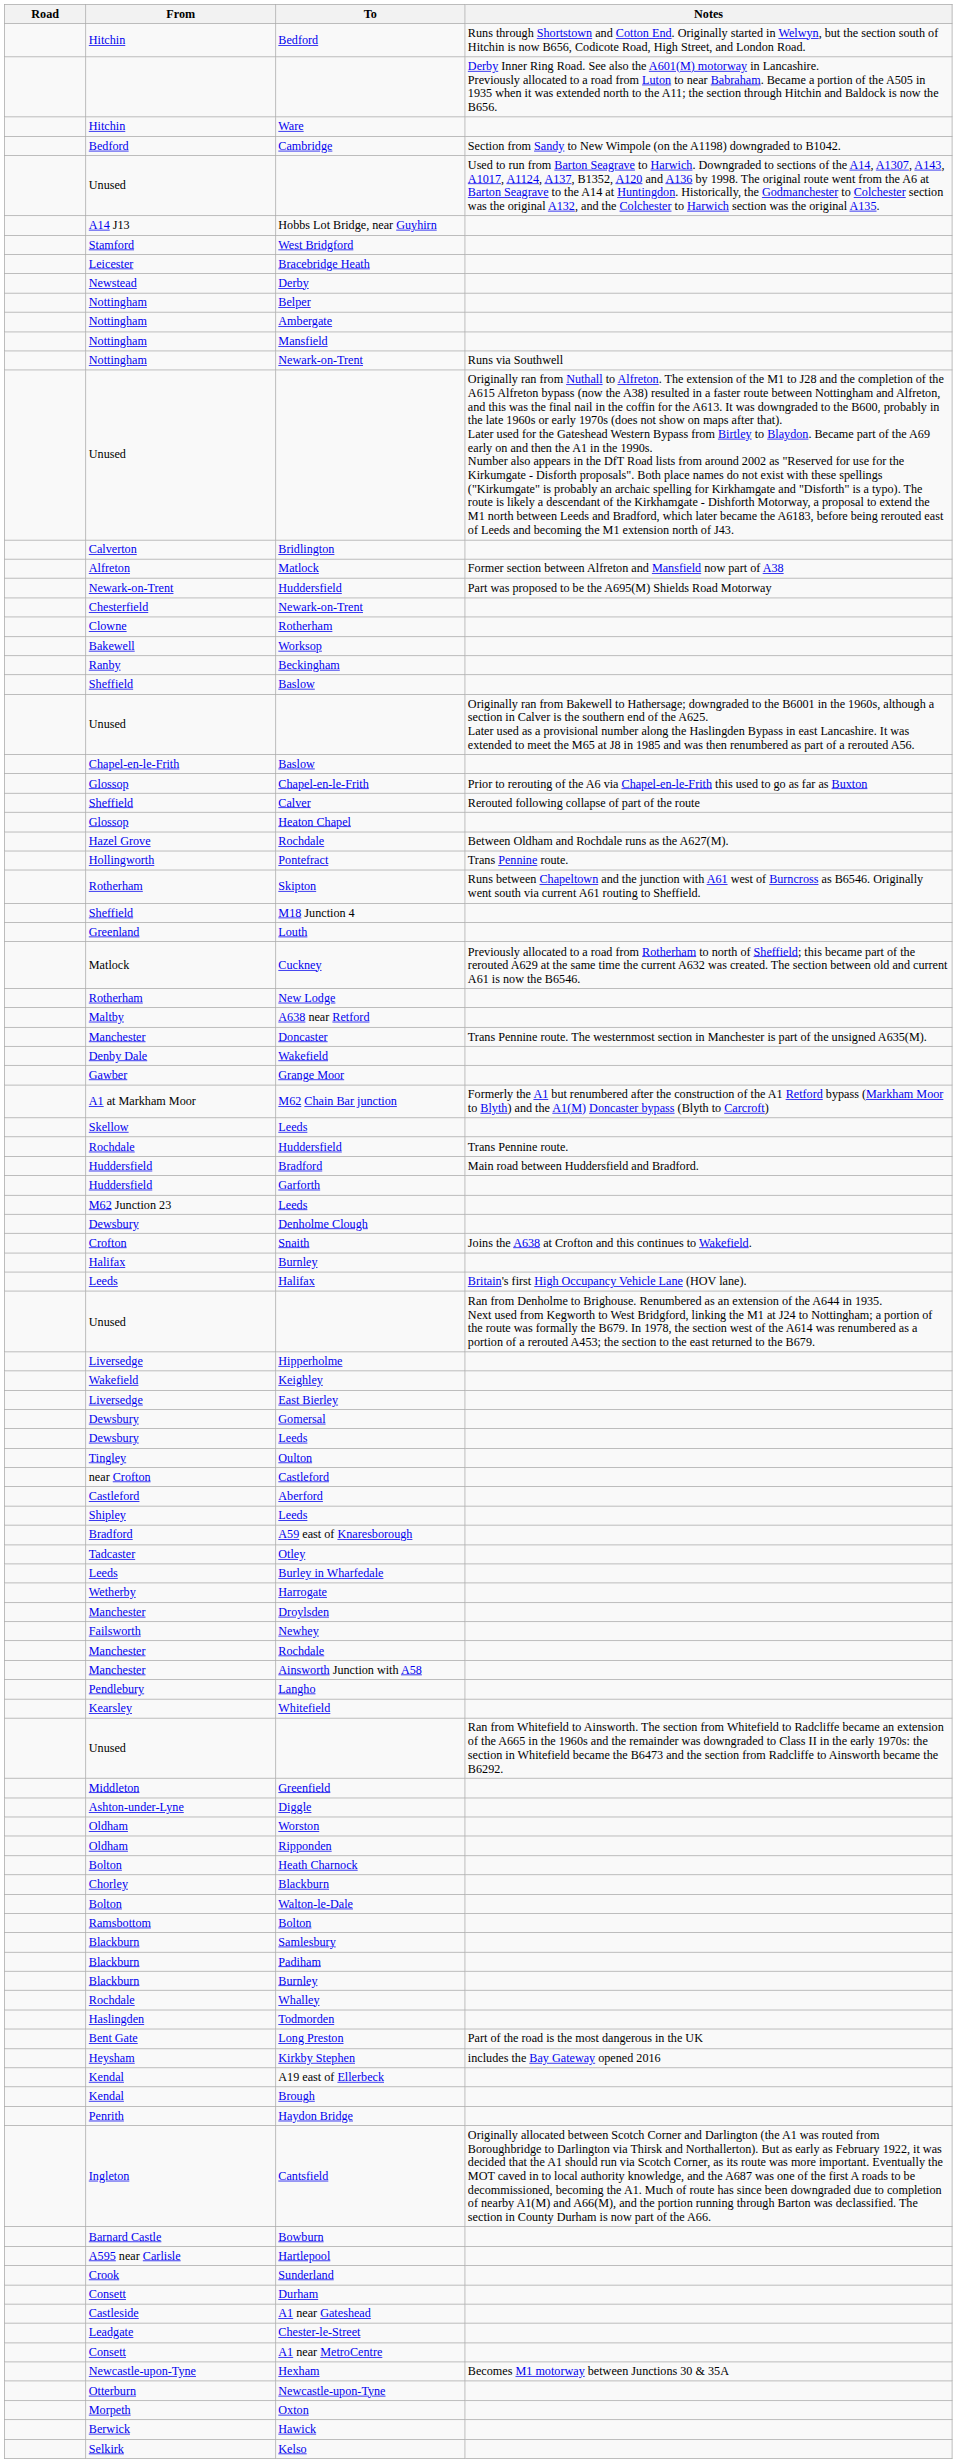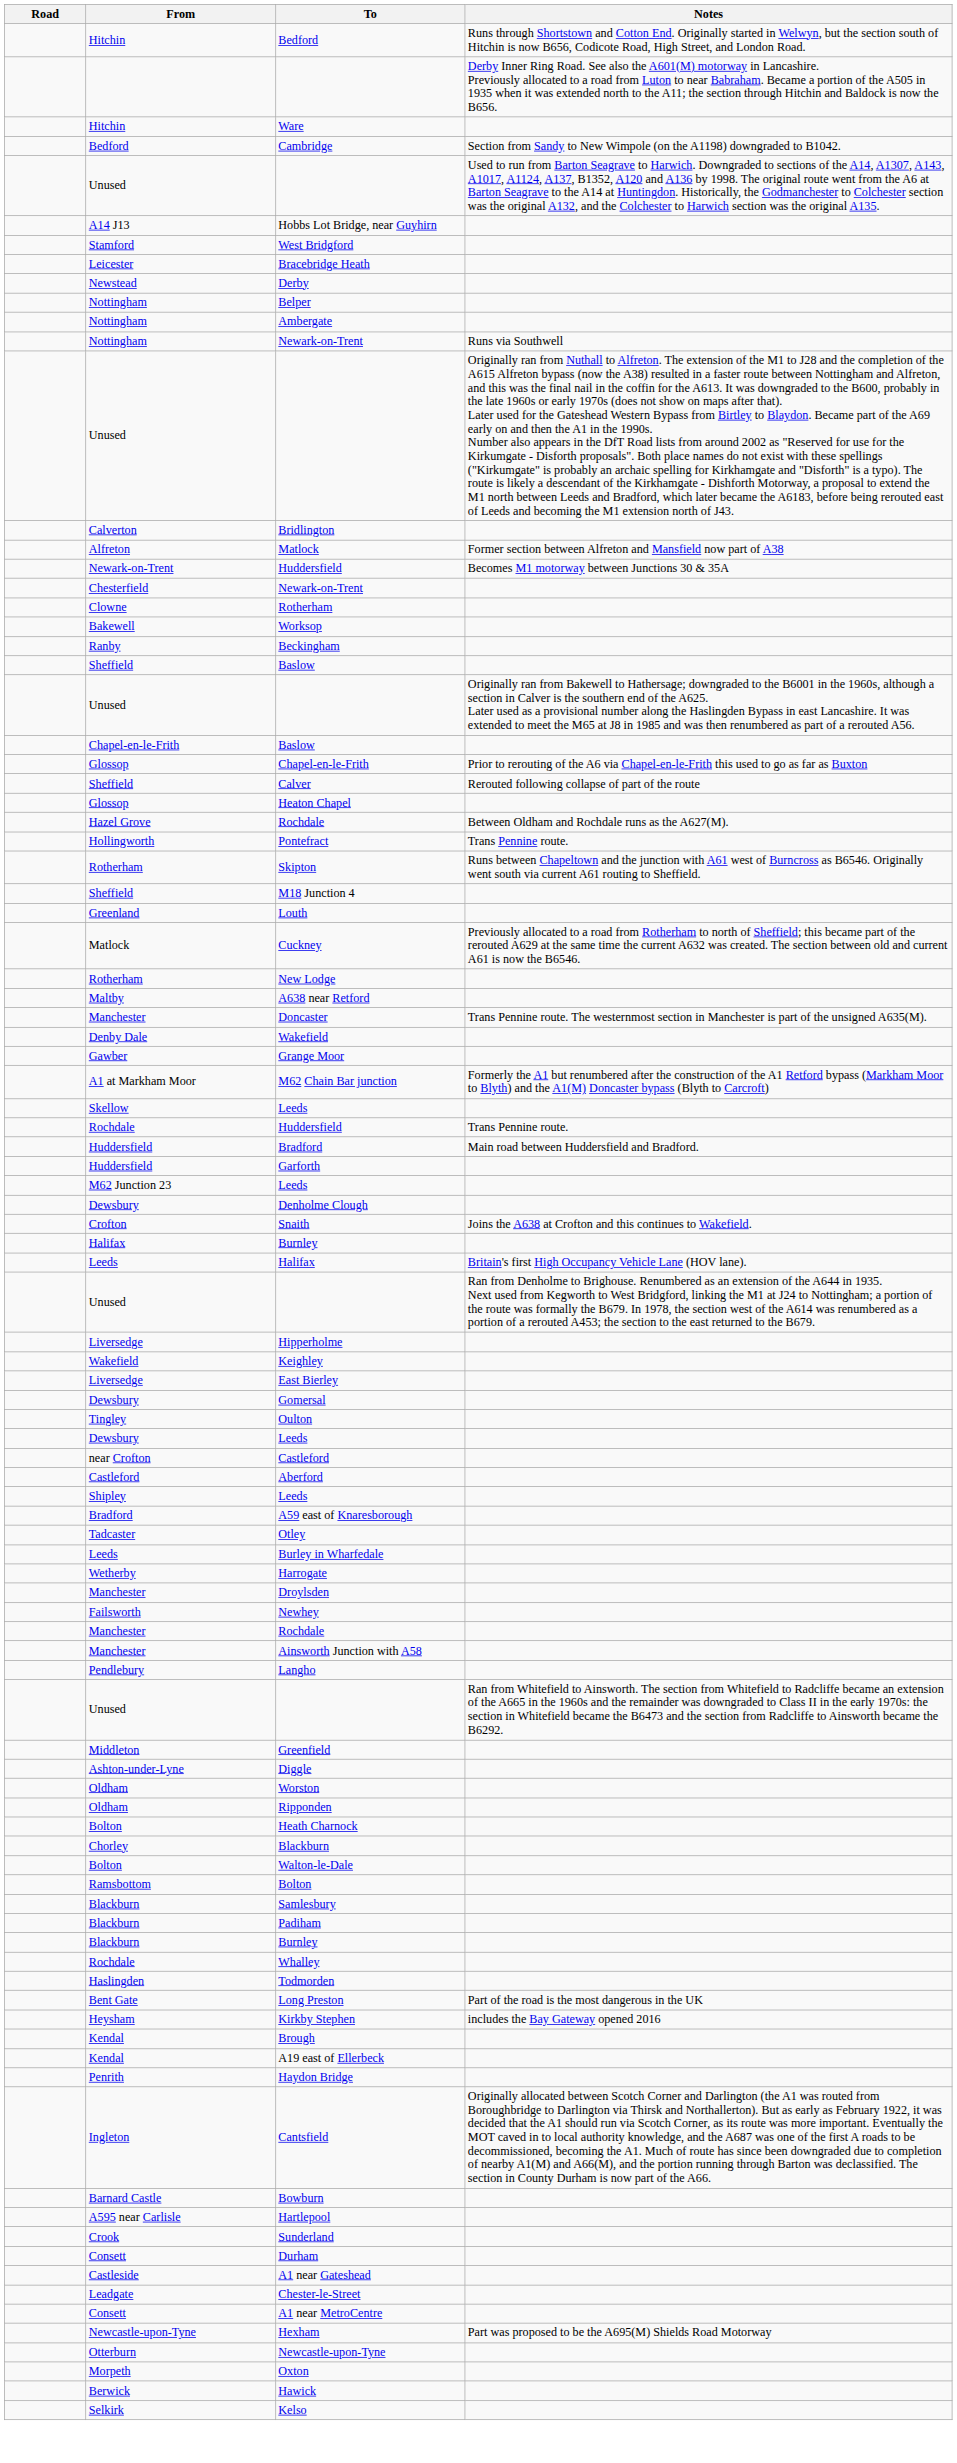- row: Nottingham | Mansfield
Newark-on-Trent / Huddersfield | Notes: Part was proposed to be the A695(M) Shields Road Motorway -> Becomes M1 motorway between Junctions 30 & 35A
rows swapped: Dewsbury / Leeds <-> Oulton
- row: Kearsley | Whitefield
rows swapped: A19 east of Ellerbeck <-> Brough
Hexham | Notes: Becomes M1 motorway between Junctions 30 & 35A -> Part was proposed to be the A695(M) Shields Road Motorway
